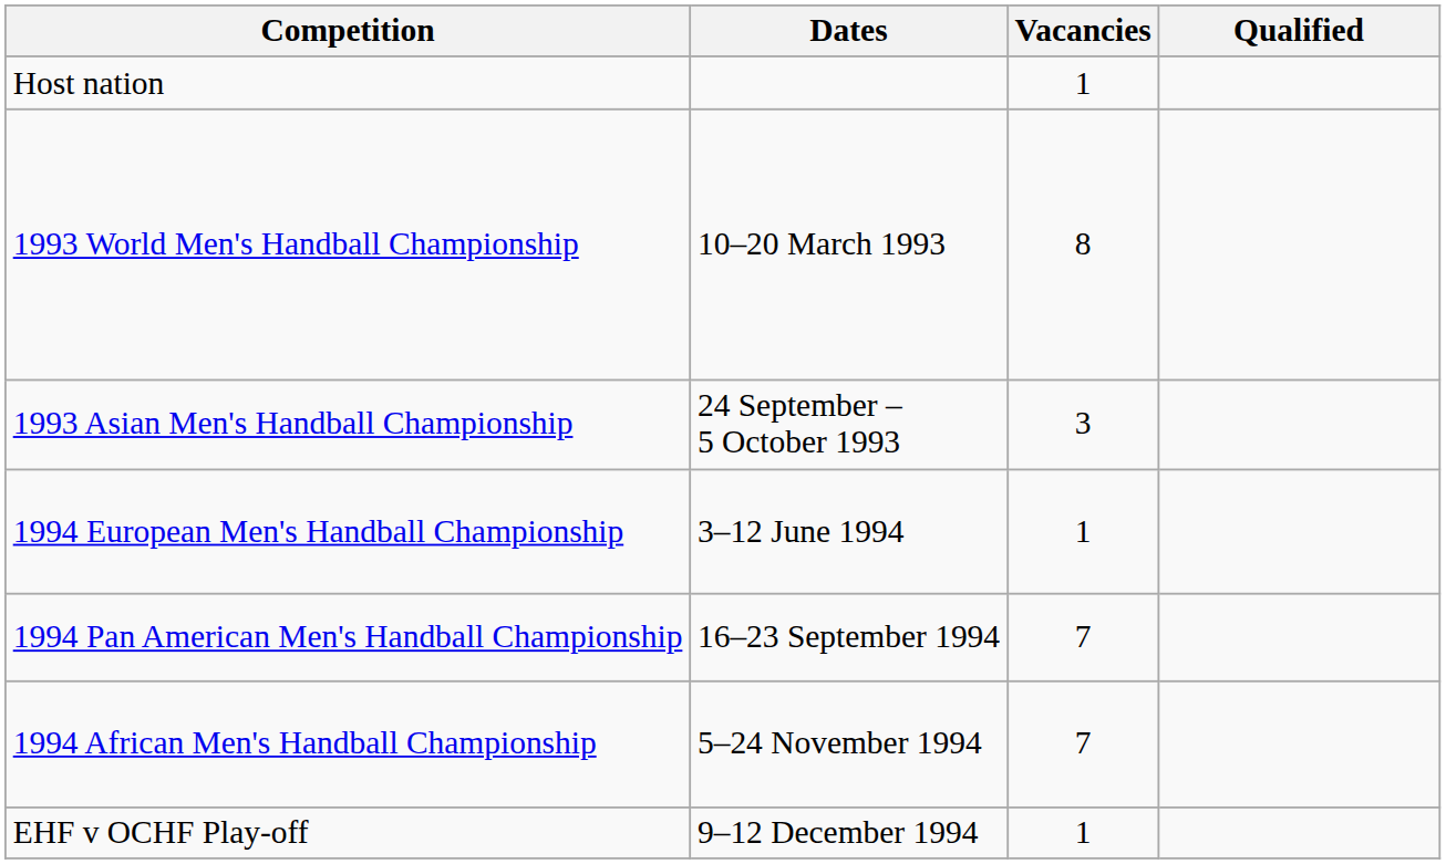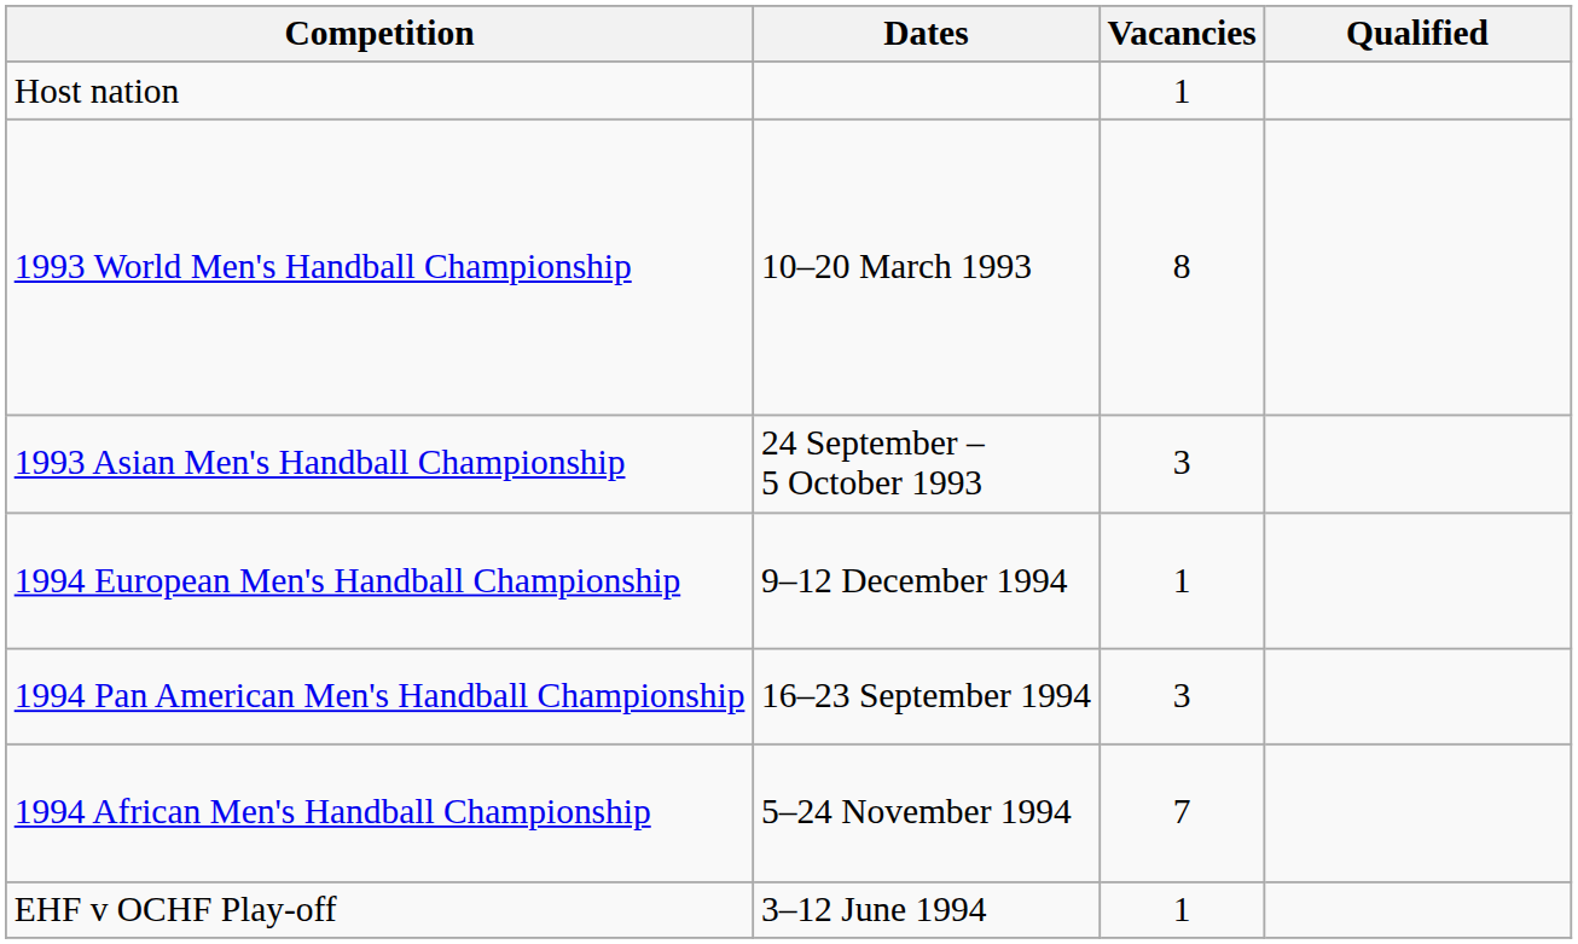1994 European Men's Handball Championship | Dates: 3–12 June 1994 -> 9–12 December 1994
1994 Pan American Men's Handball Championship | Vacancies: 7 -> 3
EHF v OCHF Play-off | Dates: 9–12 December 1994 -> 3–12 June 1994
